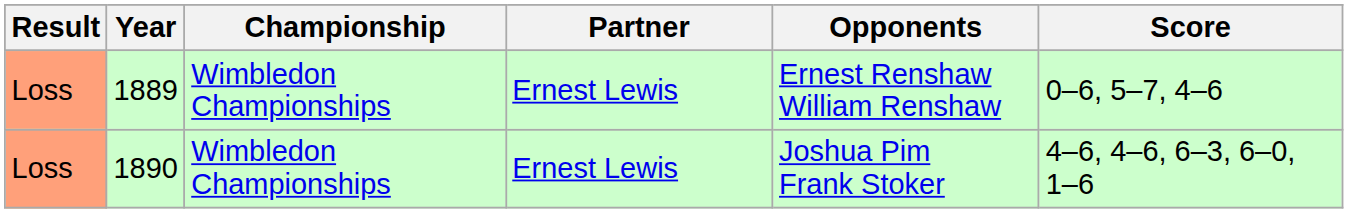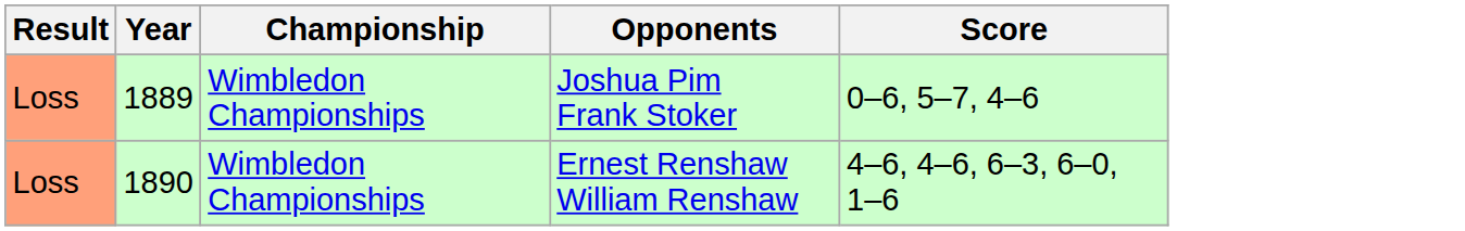- column: Partner | Ernest Lewis | Ernest Lewis
1889 | Opponents: Ernest Renshaw William Renshaw -> Joshua Pim Frank Stoker
1890 | Opponents: Joshua Pim Frank Stoker -> Ernest Renshaw William Renshaw
